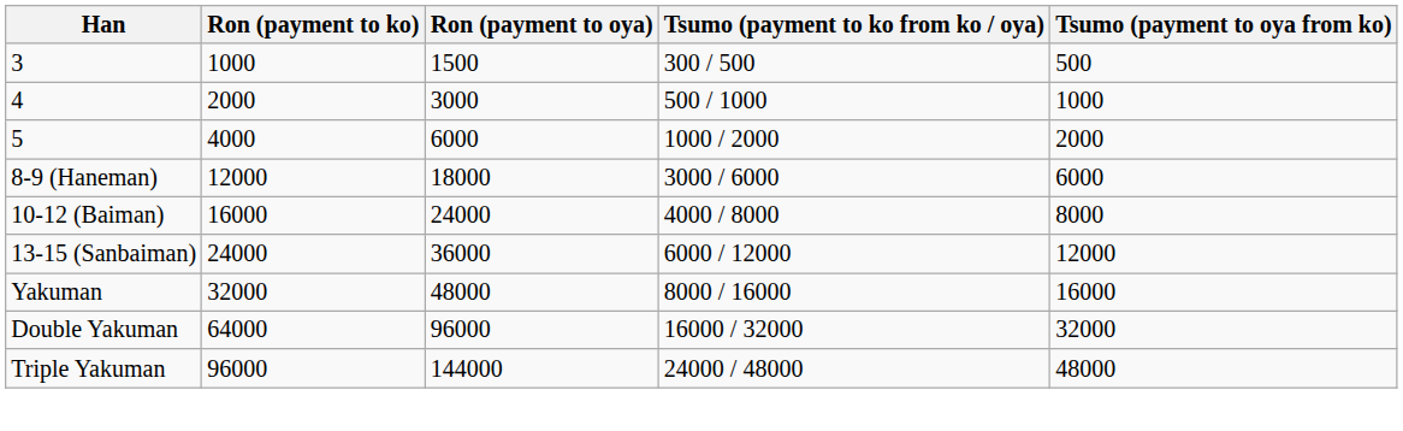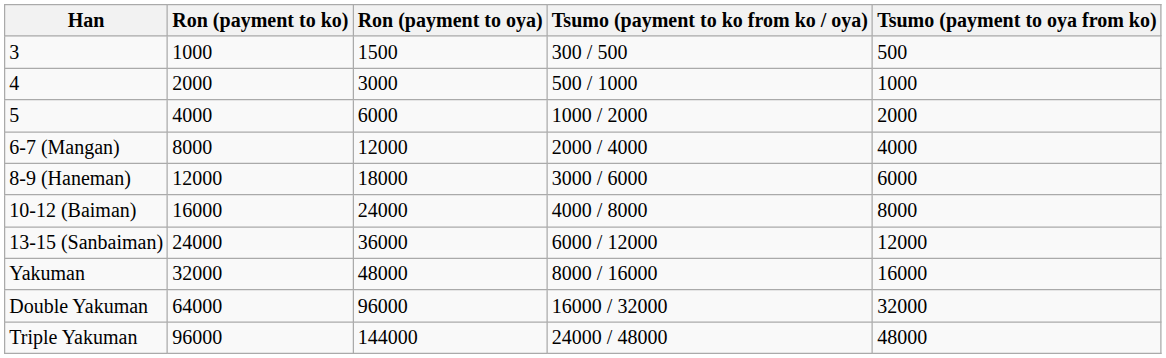+ row: 6-7 (Mangan) | 8000 | 12000 | 2000 / 4000 | 4000
